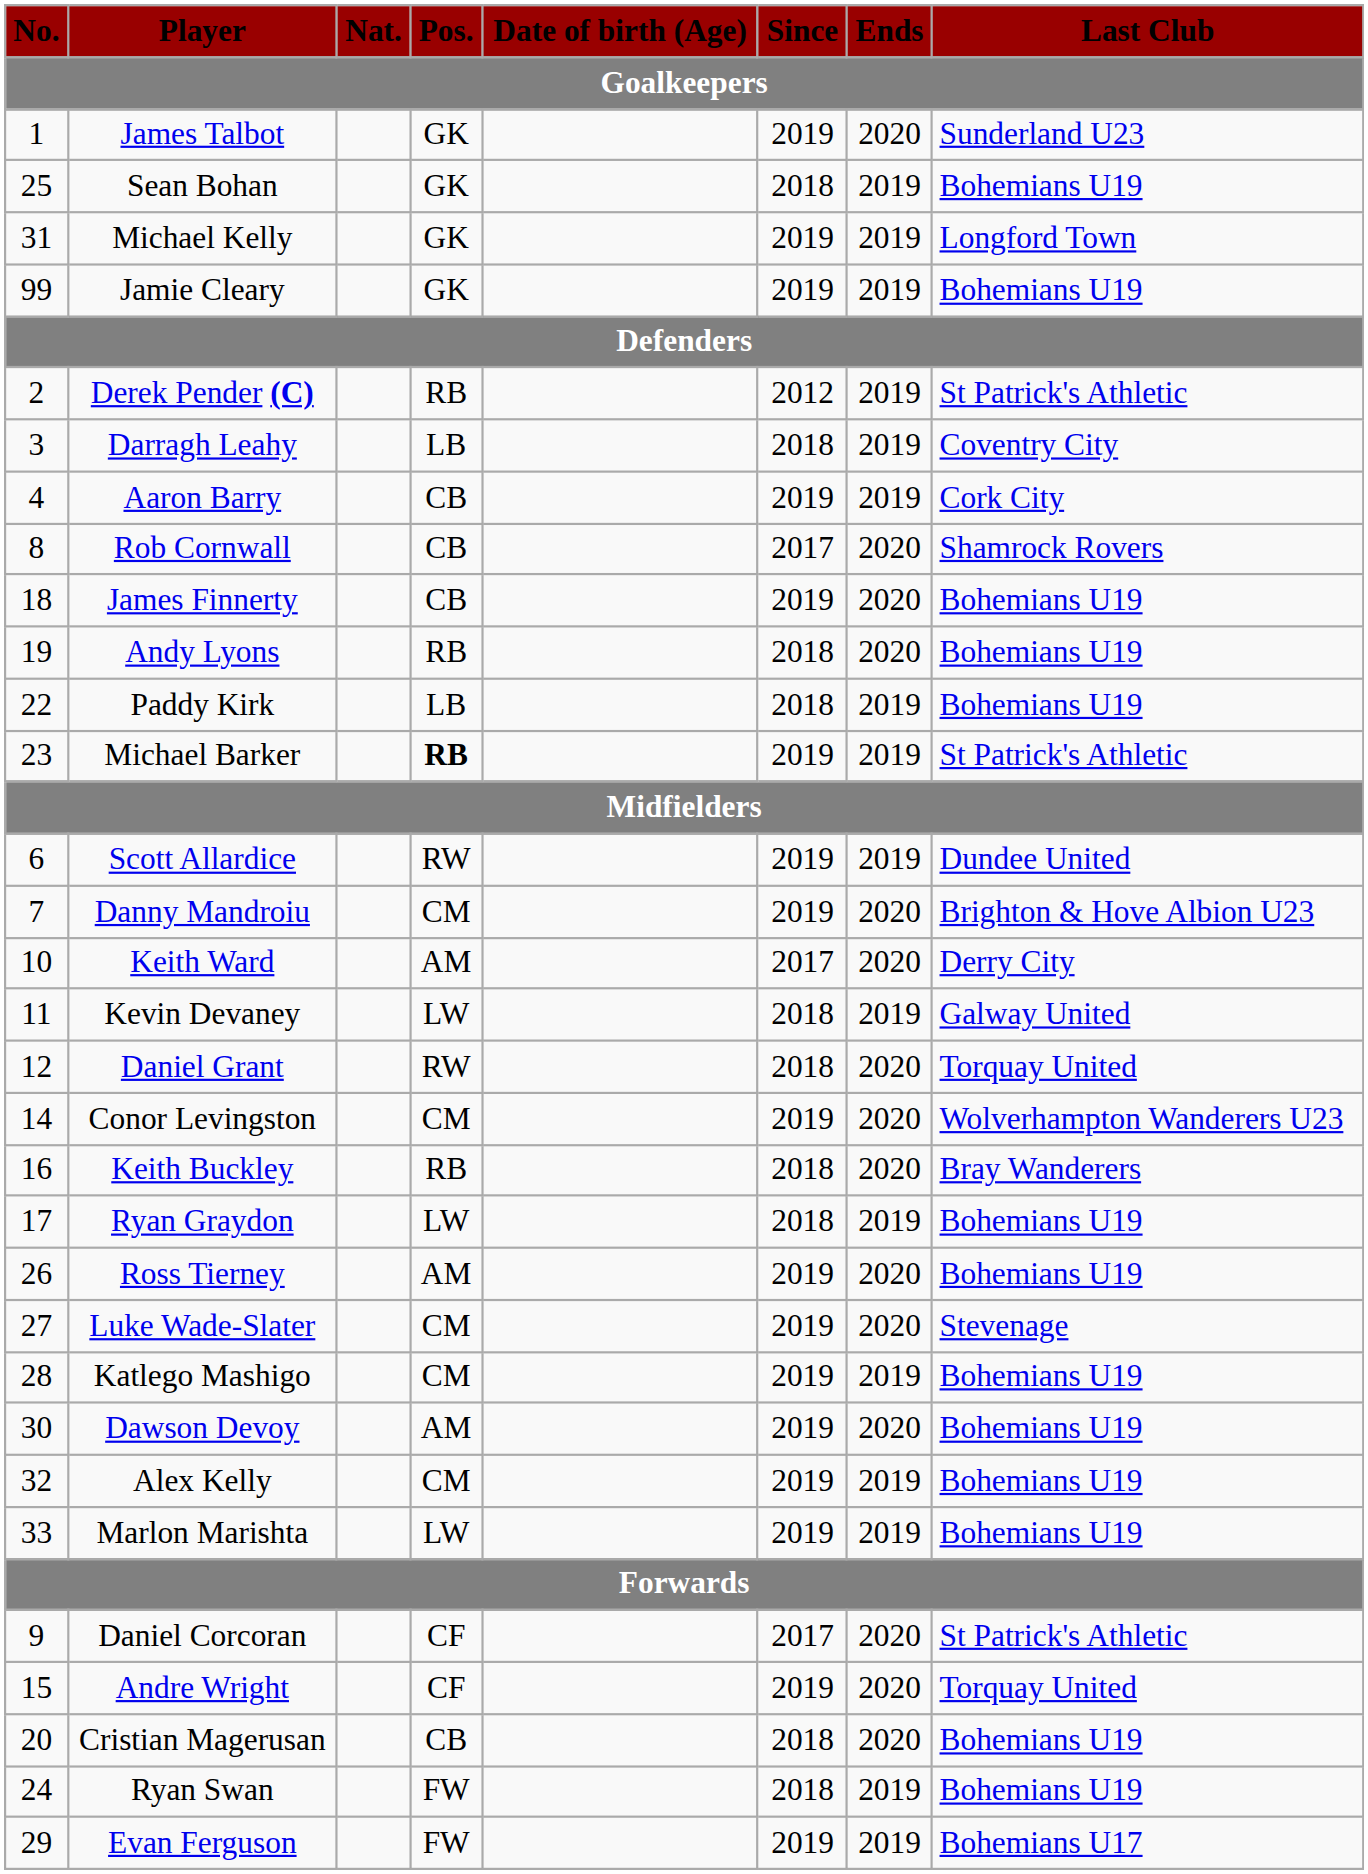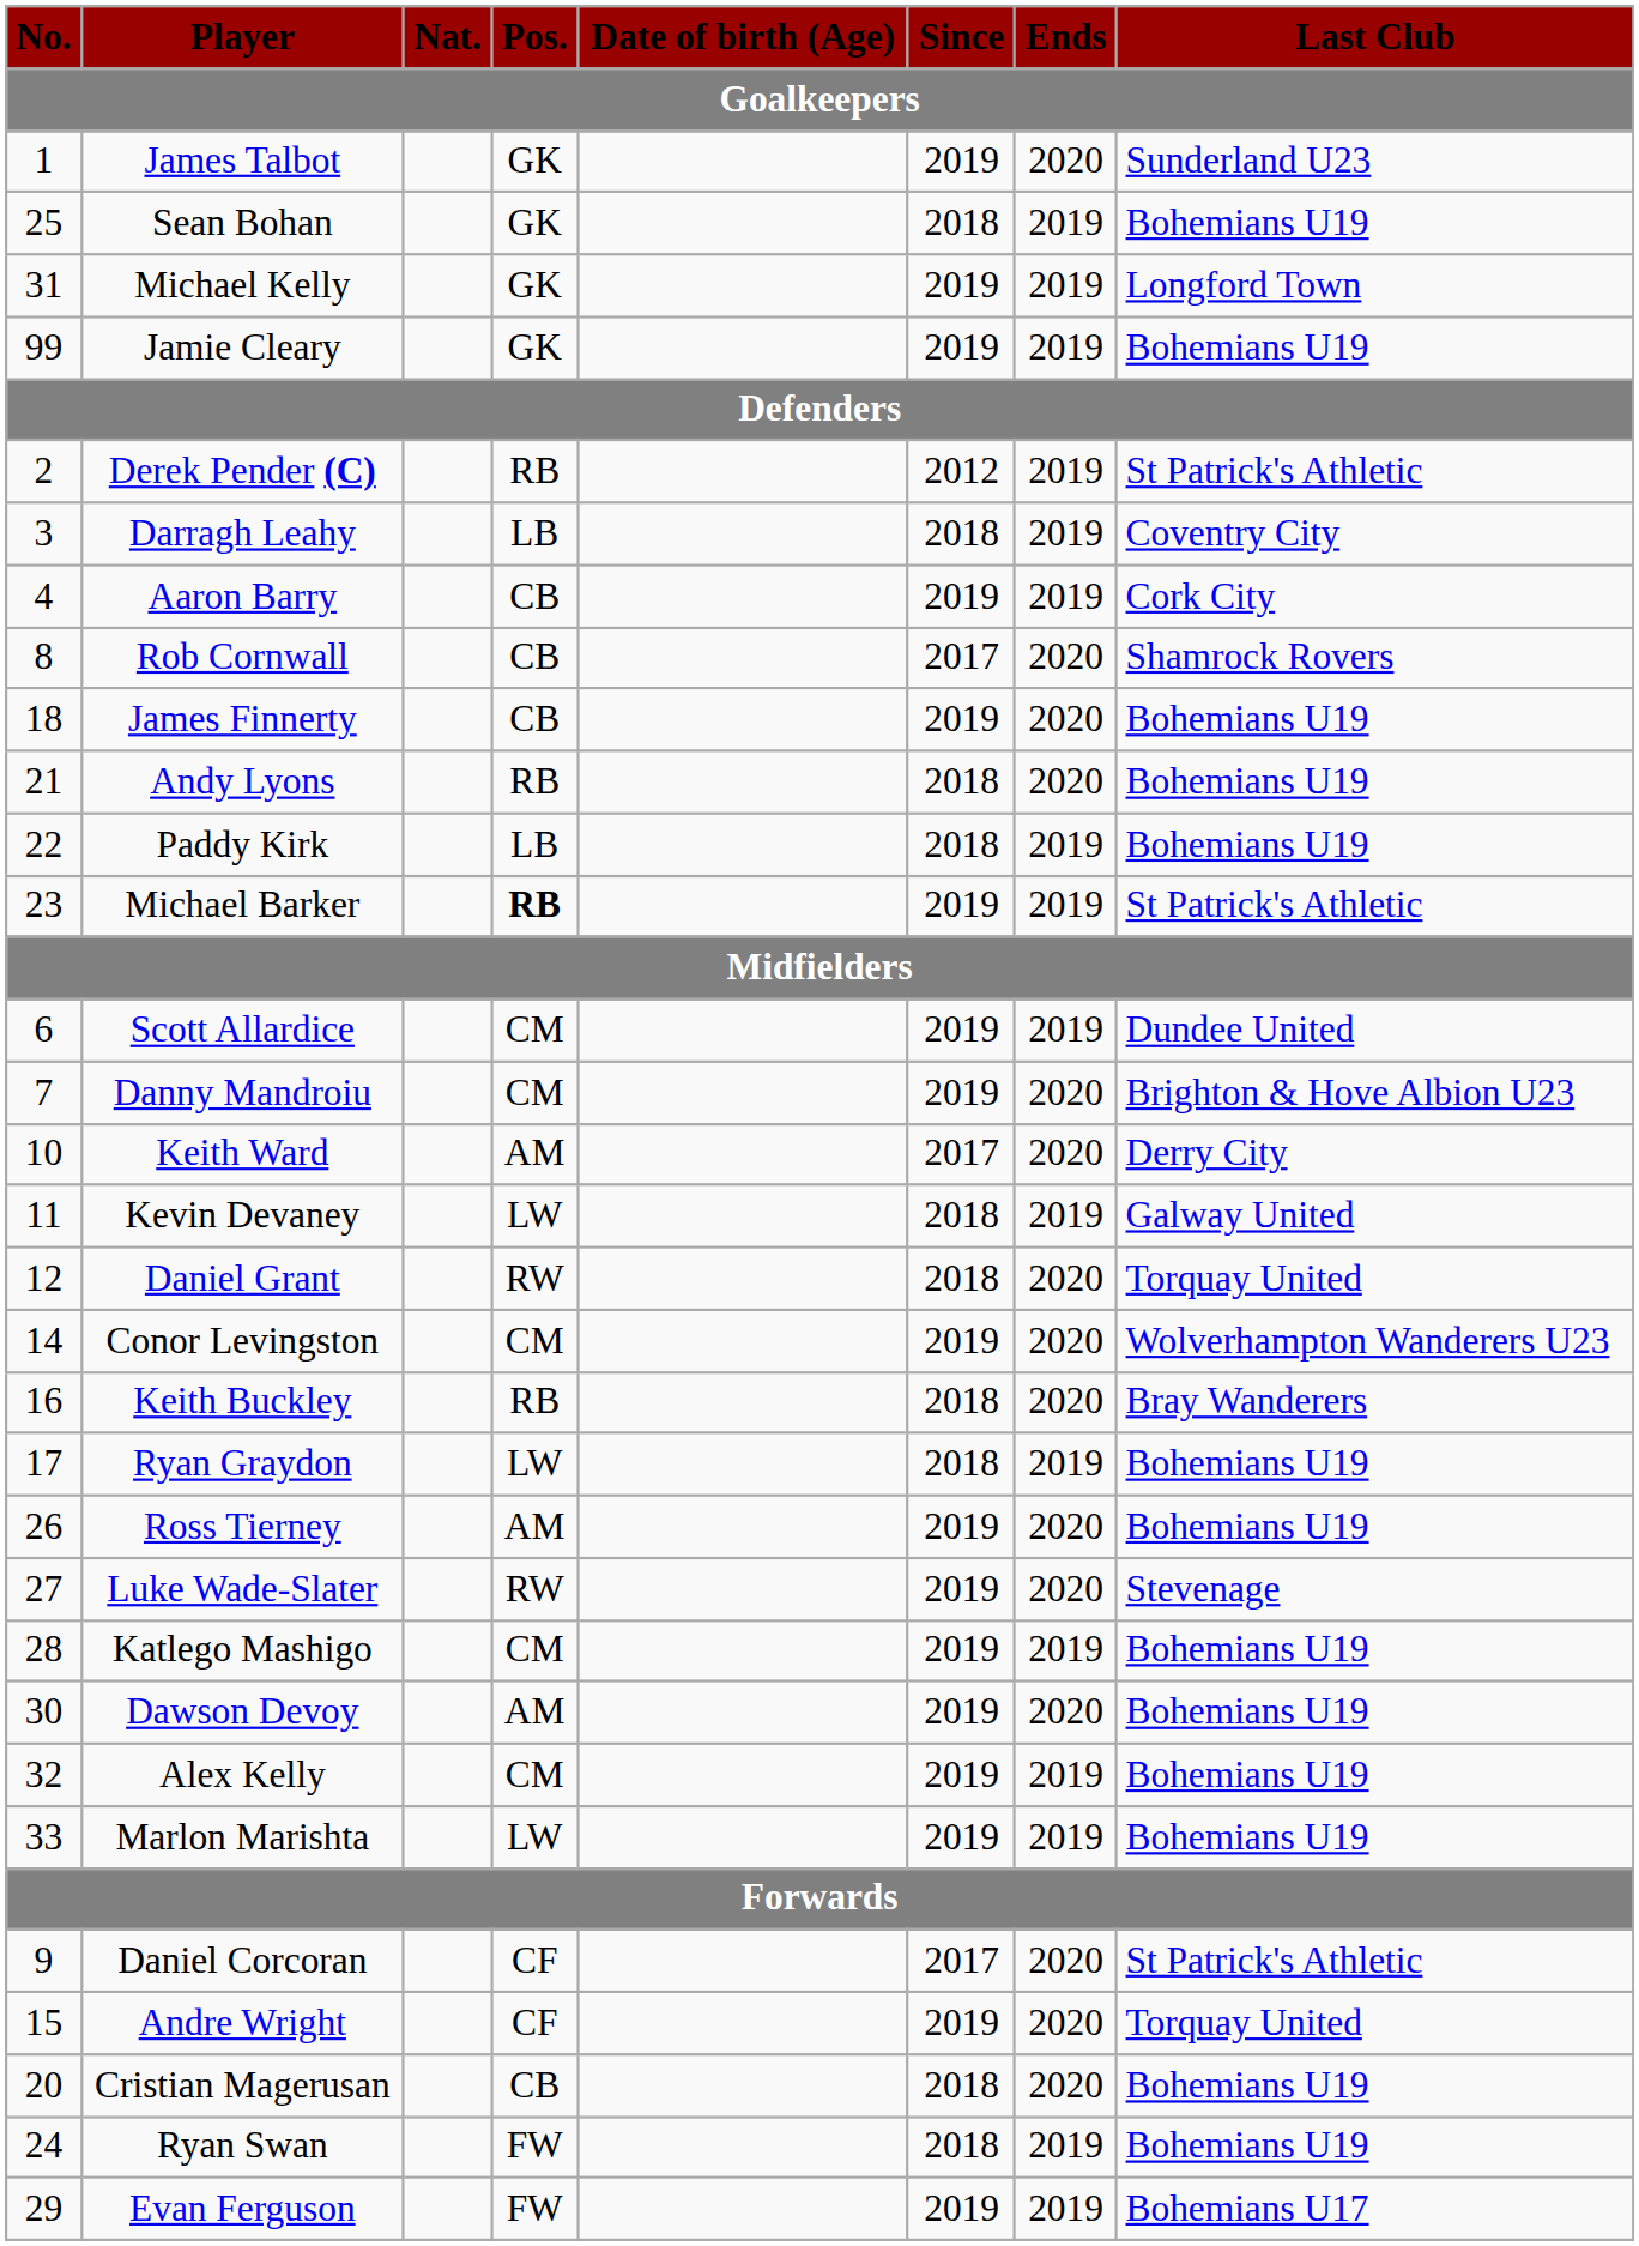Andy Lyons | No.: 19 -> 21
Scott Allardice | Pos.: RW -> CM
Luke Wade-Slater | Pos.: CM -> RW
